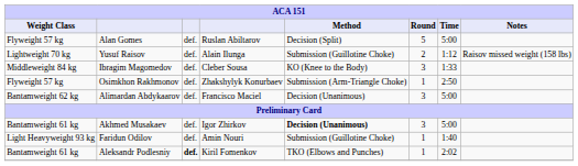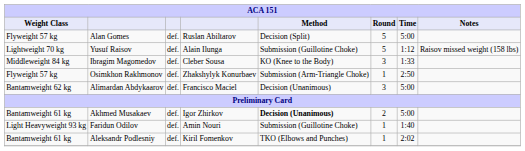Yusuf Raisov | Round: 2 -> 5
Akhmed Musakaev | Round: 3 -> 2
Aleksandr Podlesniy | column 3: bold -> normal
